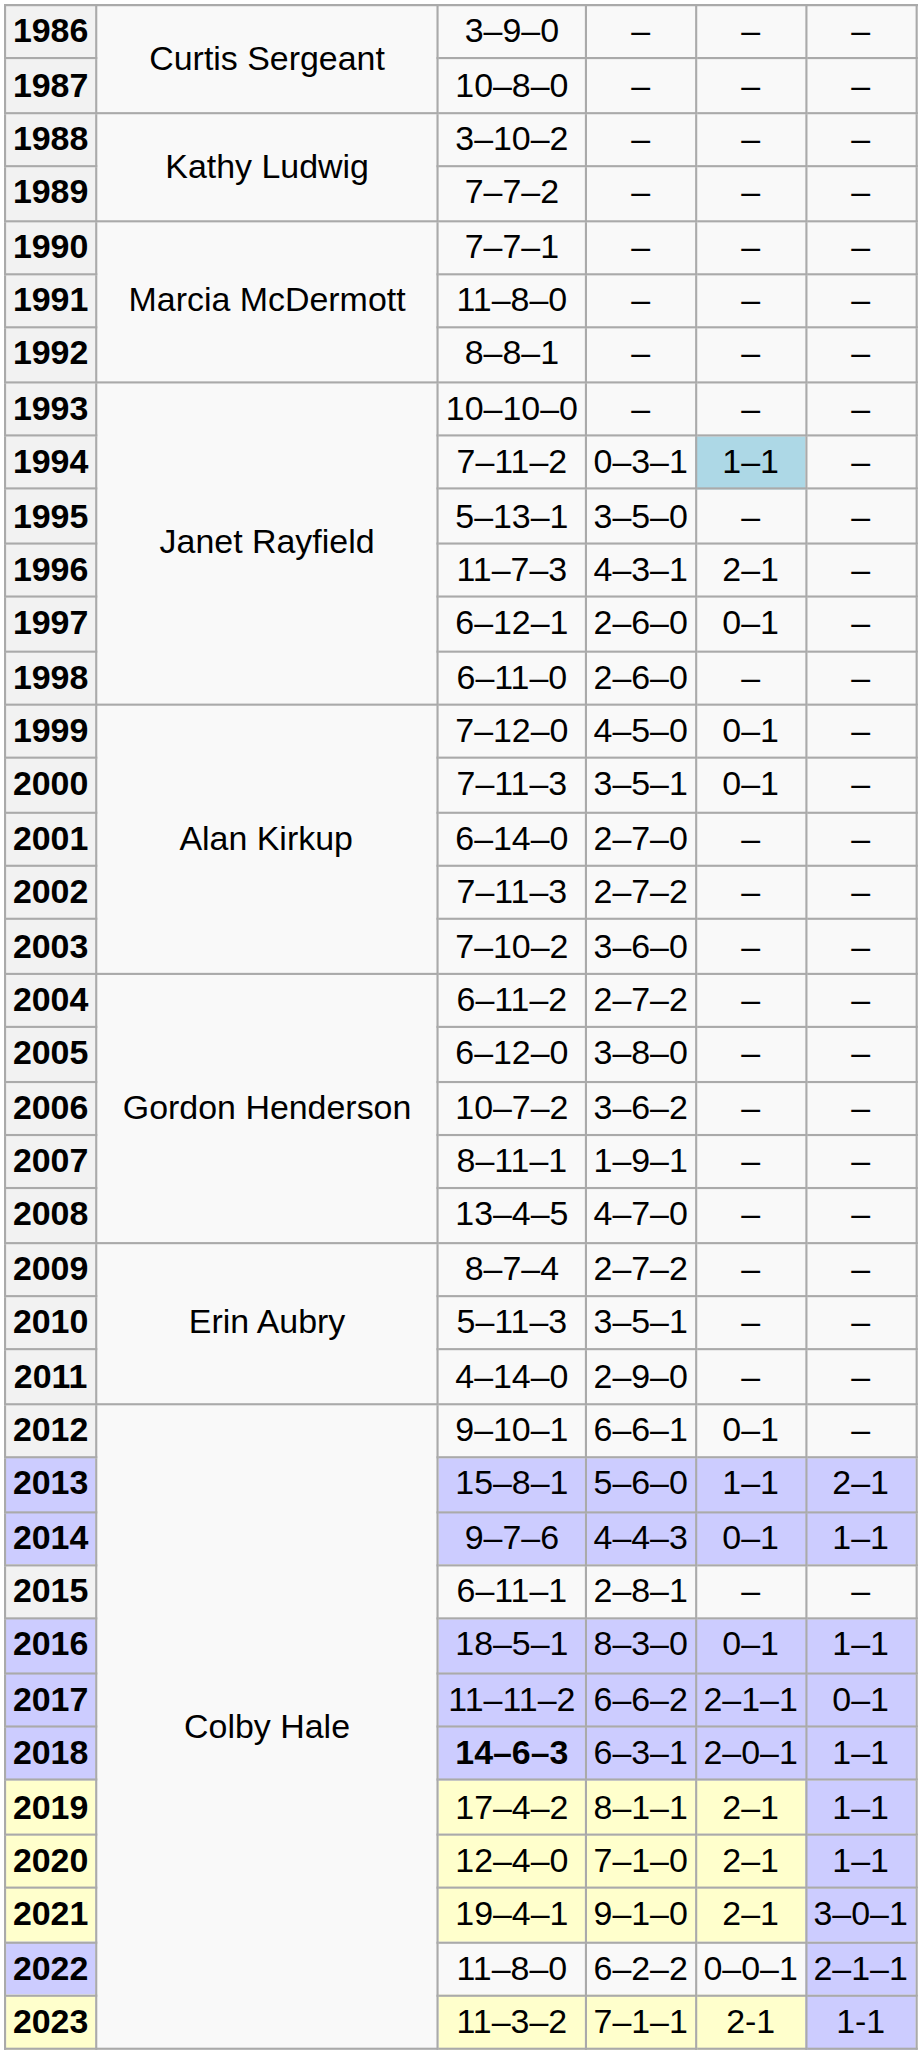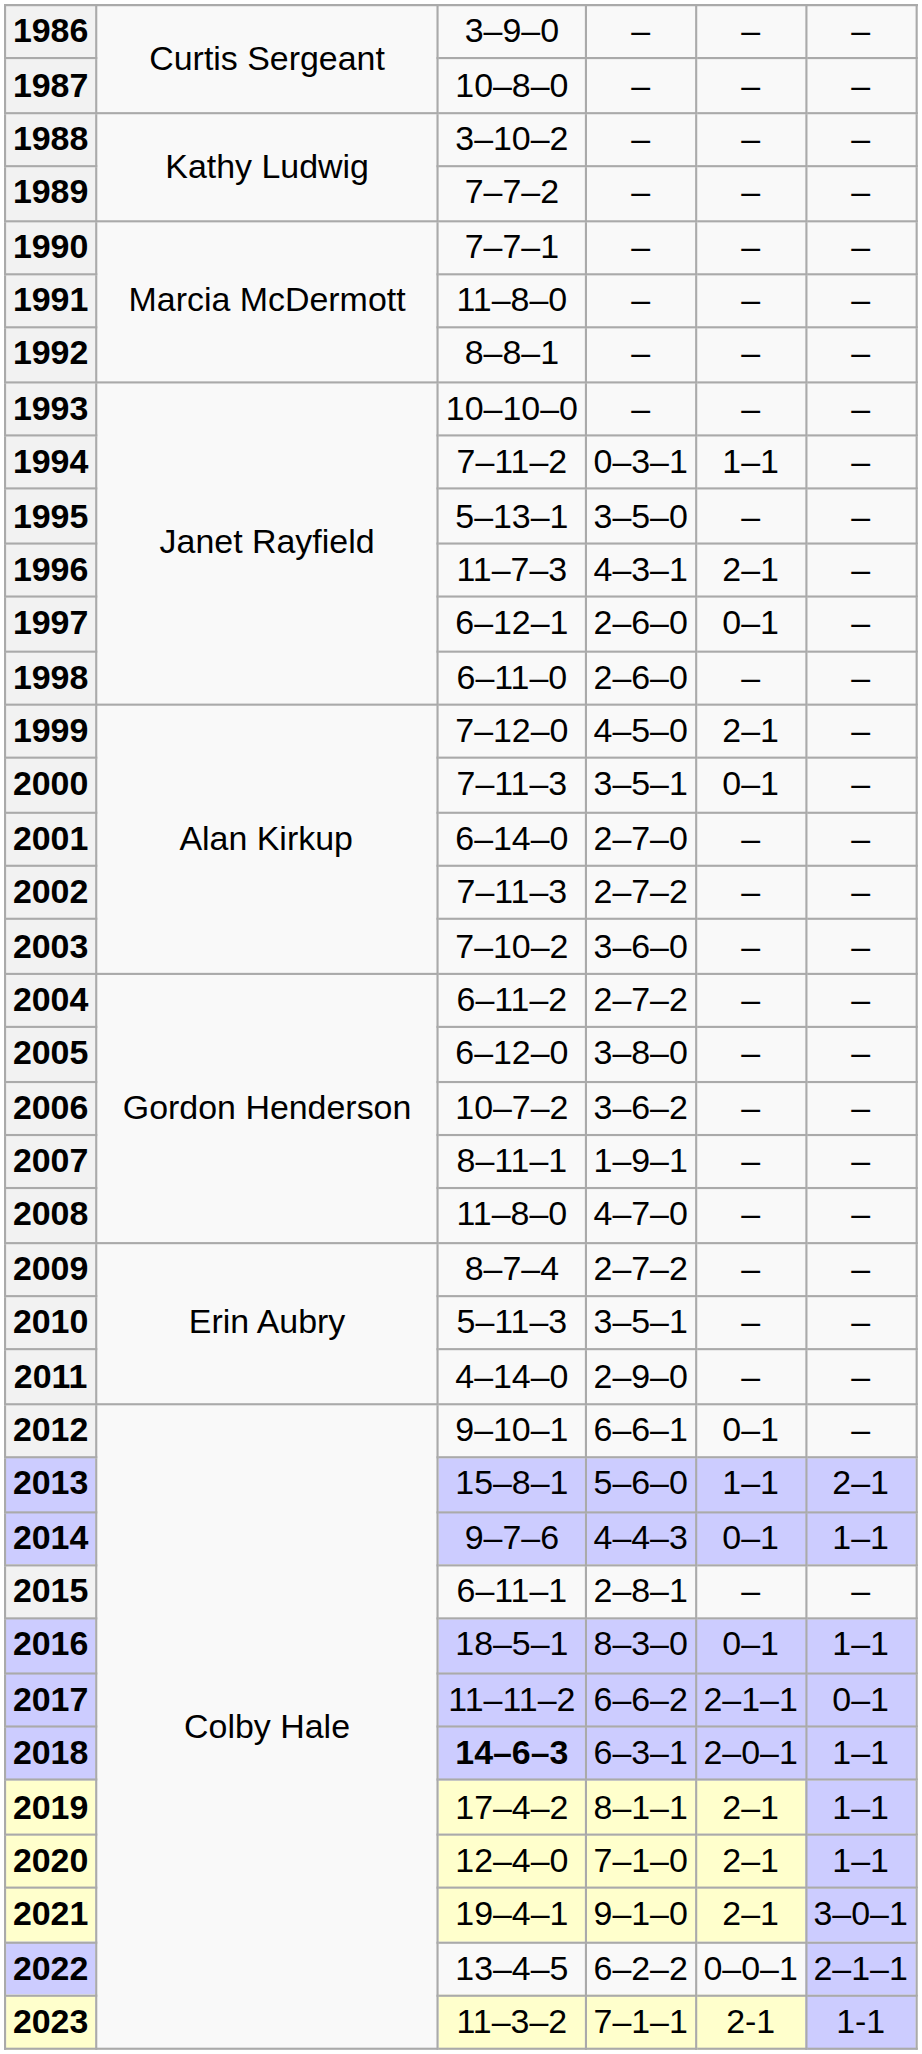1994 | column 5: lightblue background -> no background
1999 | column 5: 0–1 -> 2–1
2008 | column 3: 13–4–5 -> 11–8–0
2022 | column 3: 11–8–0 -> 13–4–5
